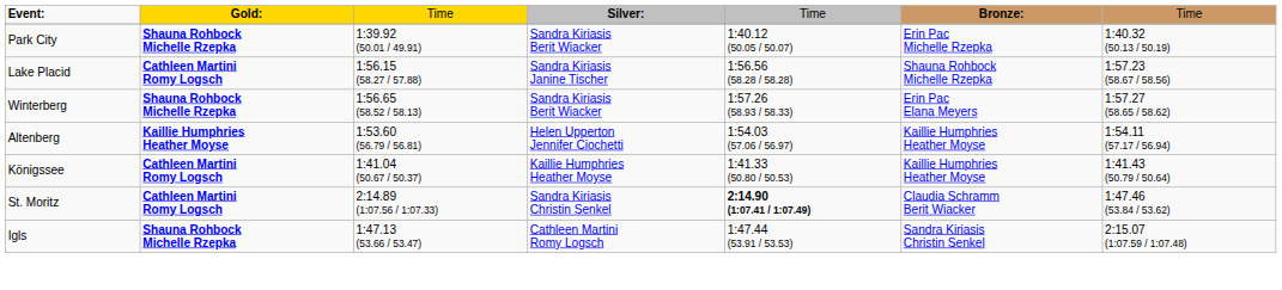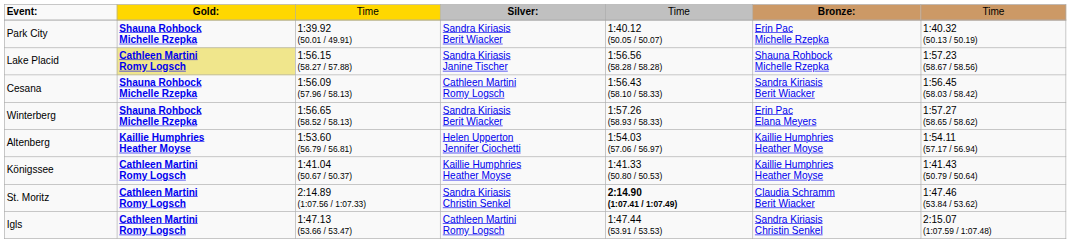Lake Placid | column 2: no background -> khaki background
+ row: Cesana | Shauna Rohbock Michelle Rzepka | 1:56.09 (57.96 / 58.13) | Cathleen Martini Romy Logsch | 1:56.43 (58.10 / 58.33) | Sandra Kiriasis Berit Wiacker | 1:56.45 (58.03 / 58.42)
Igls | column 2: Shauna Rohbock Michelle Rzepka -> Cathleen Martini Romy Logsch
